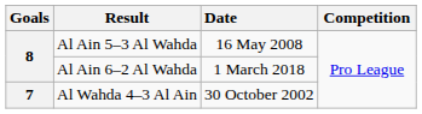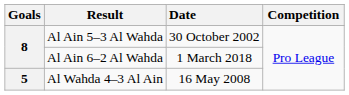Al Ain 5–3 Al Wahda | Date: 16 May 2008 -> 30 October 2002
Al Wahda 4–3 Al Ain | Goals: 7 -> 5
Al Wahda 4–3 Al Ain | Date: 30 October 2002 -> 16 May 2008
